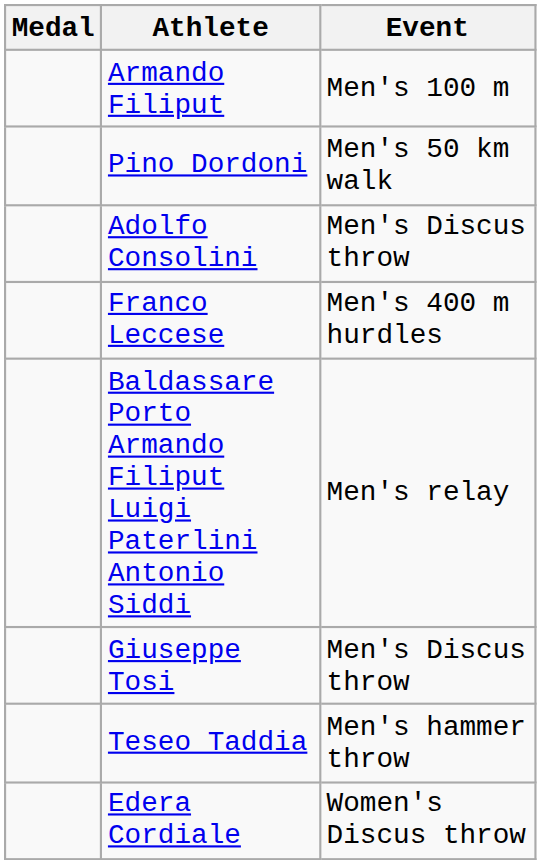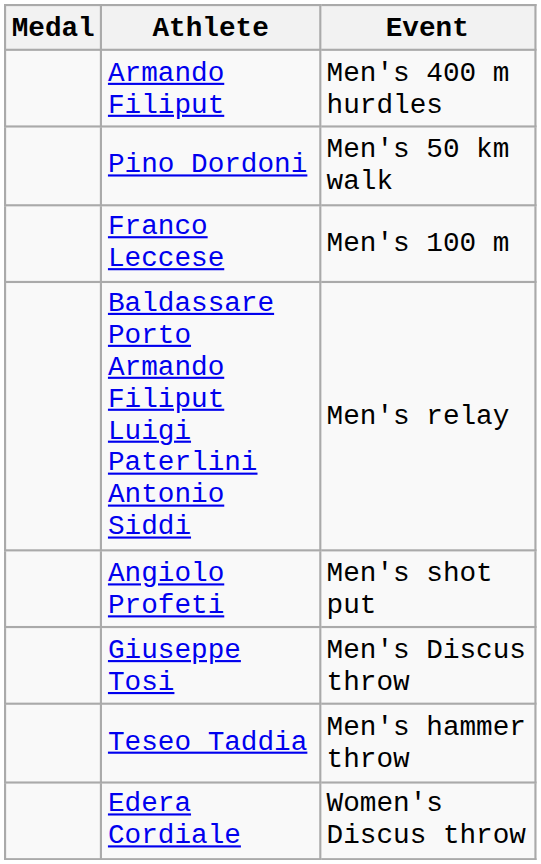Armando Filiput | Event: Men's 100 m -> Men's 400 m hurdles
- row: Adolfo Consolini | Men's Discus throw
Franco Leccese | Event: Men's 400 m hurdles -> Men's 100 m
+ row: Angiolo Profeti | Men's shot put
